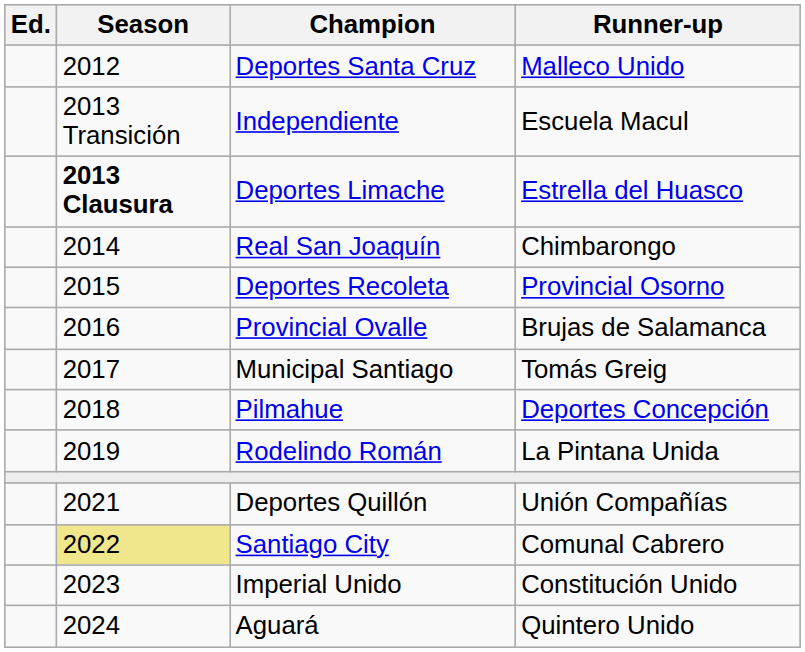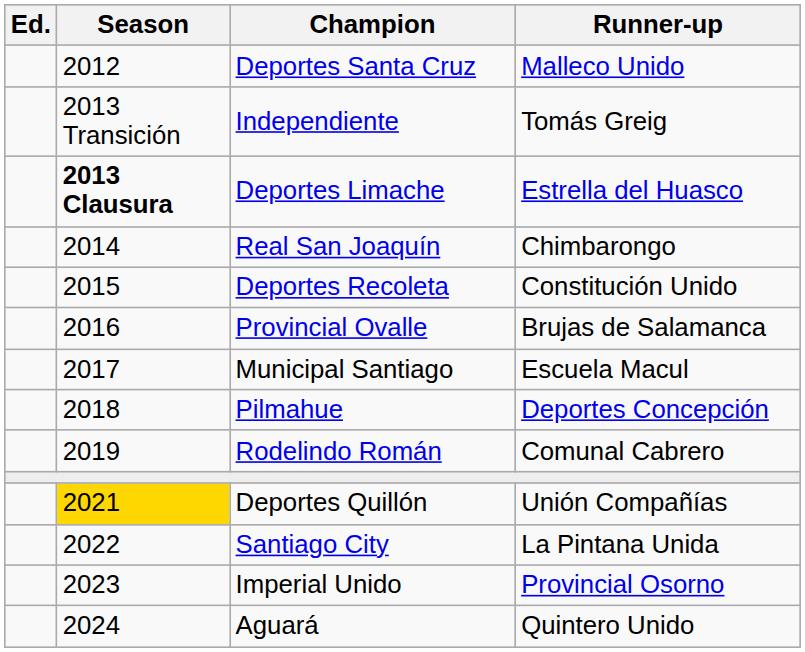Independiente | Runner-up: Escuela Macul -> Tomás Greig
Deportes Recoleta | Runner-up: Provincial Osorno -> Constitución Unido
Municipal Santiago | Runner-up: Tomás Greig -> Escuela Macul
Rodelindo Román | Runner-up: La Pintana Unida -> Comunal Cabrero
Deportes Quillón | Season: no background -> gold background
Santiago City | Season: khaki background -> no background
Santiago City | Runner-up: Comunal Cabrero -> La Pintana Unida
Imperial Unido | Runner-up: Constitución Unido -> Provincial Osorno
